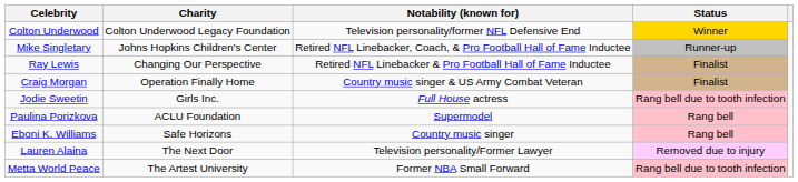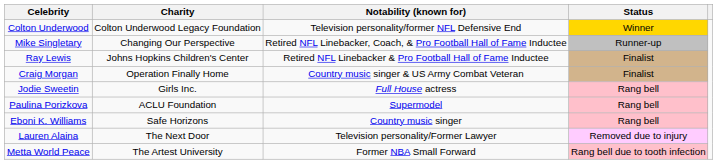Mike Singletary | Charity: Johns Hopkins Children's Center -> Changing Our Perspective
Ray Lewis | Charity: Changing Our Perspective -> Johns Hopkins Children's Center
Jodie Sweetin | Status: Rang bell due to tooth infection -> Rang bell
